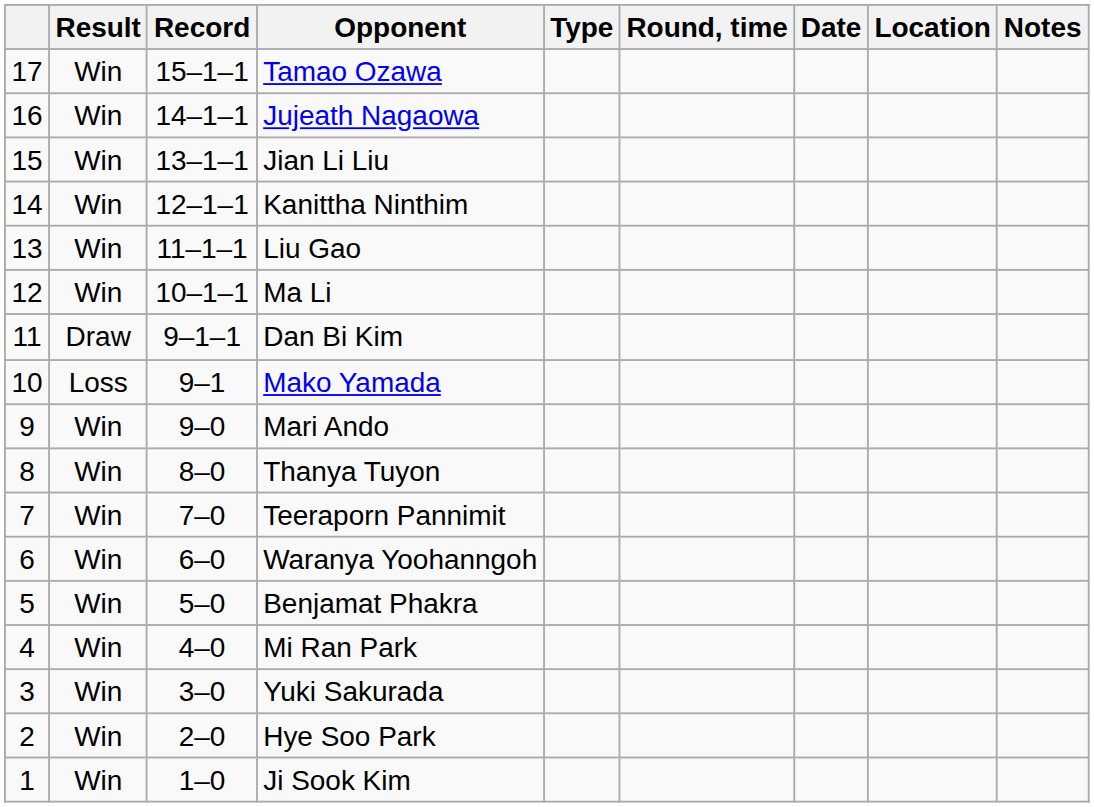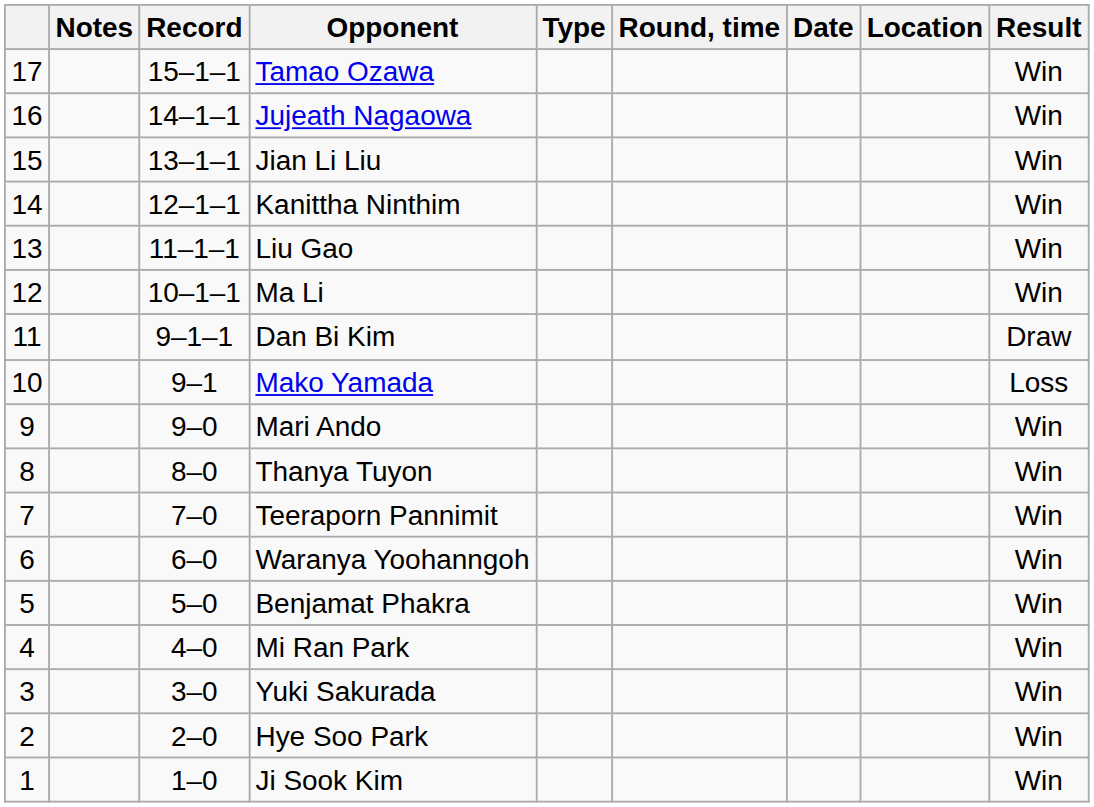columns swapped: Result <-> Notes
